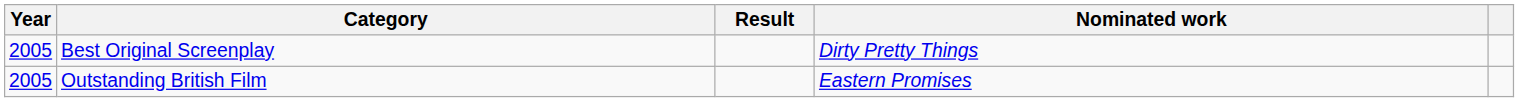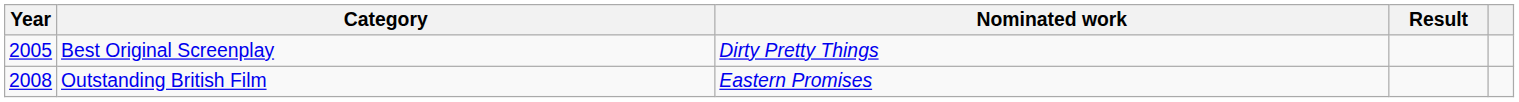columns swapped: Nominated work <-> Result
Outstanding British Film | Year: 2005 -> 2008
